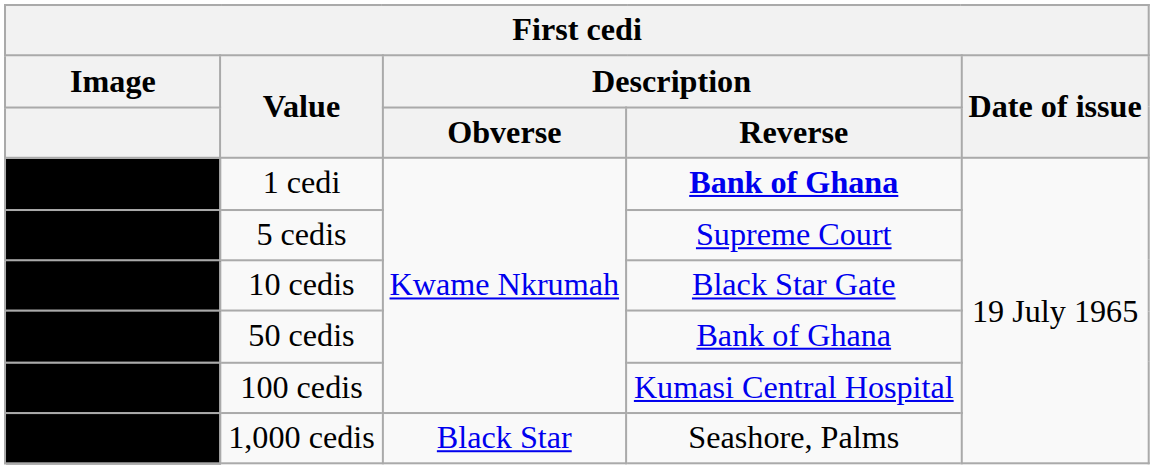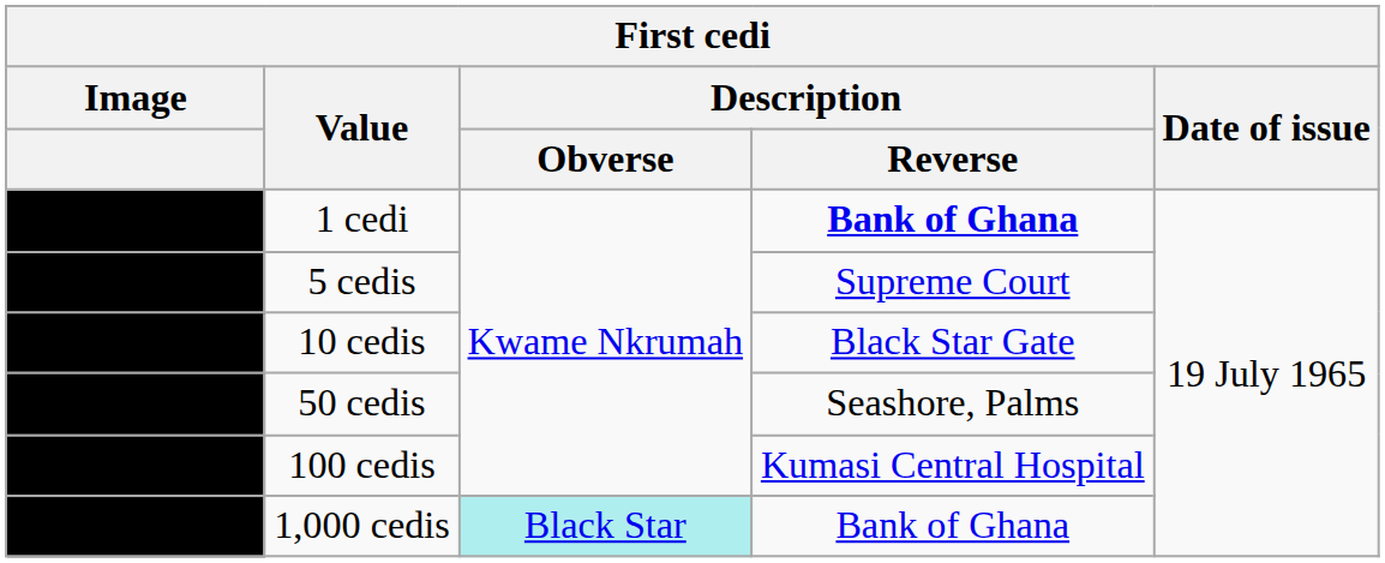50 cedis | Description / Reverse: Bank of Ghana -> Seashore, Palms
1,000 cedis | Description / Obverse: no background -> paleturquoise background
1,000 cedis | Description / Reverse: Seashore, Palms -> Bank of Ghana
